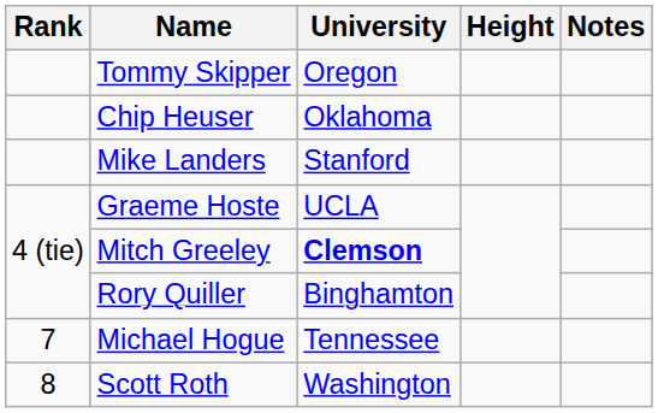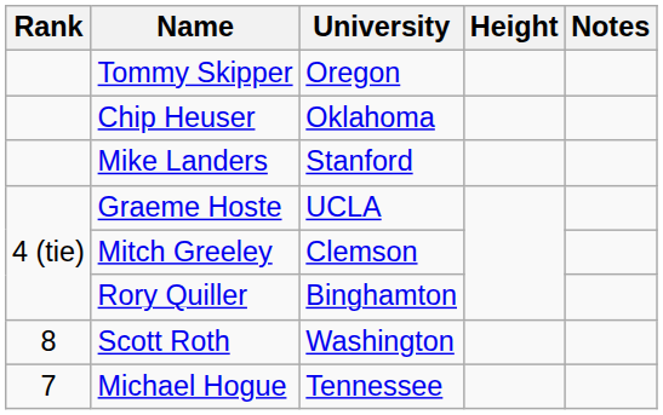Mitch Greeley | University: bold -> normal
rows swapped: Michael Hogue <-> Scott Roth
